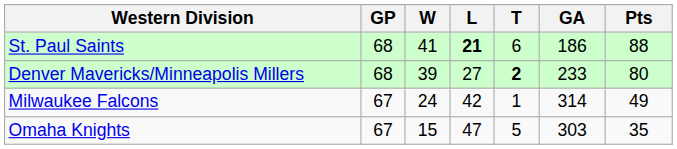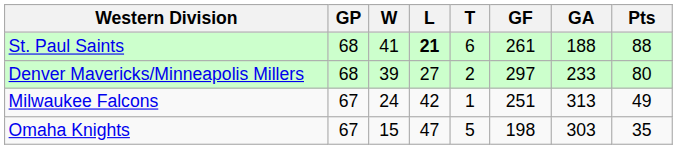+ column: GF | 261 | 297 | 251 | 198
St. Paul Saints | GA: 186 -> 188
Denver Mavericks/Minneapolis Millers | T: bold -> normal
Milwaukee Falcons | GA: 314 -> 313
